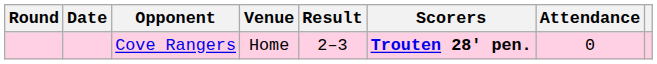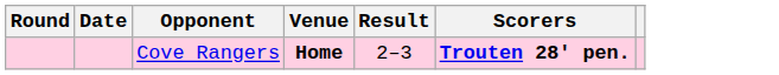- column: Attendance | 0
Cove Rangers | Venue: normal -> bold
